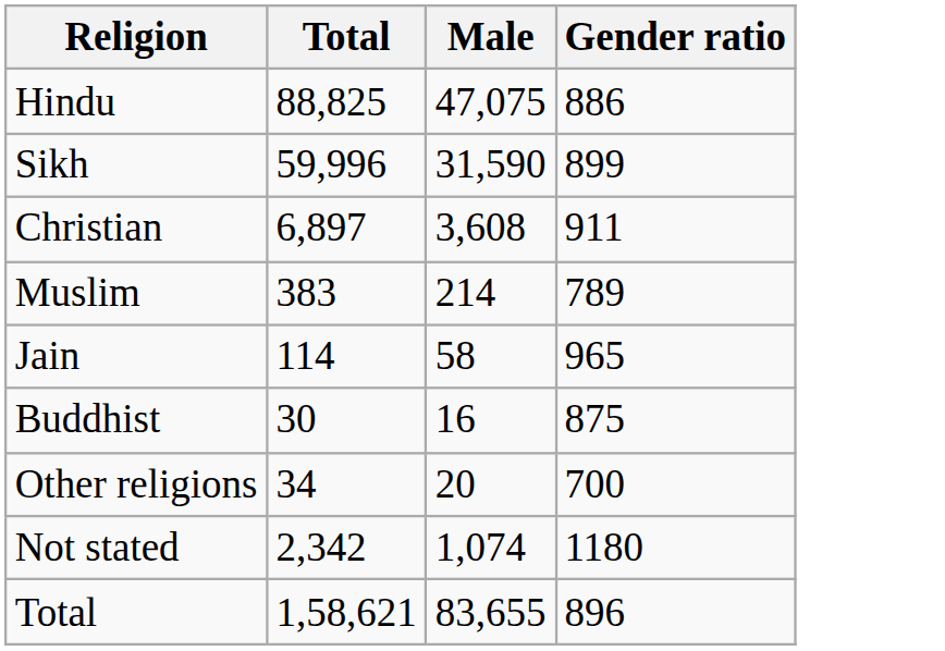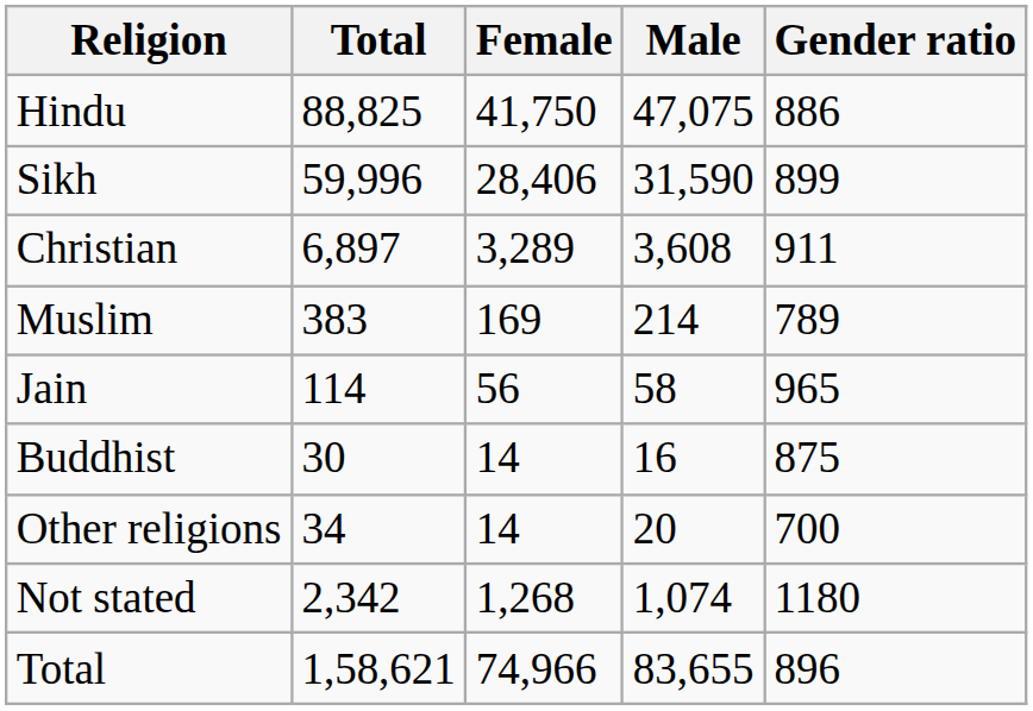+ column: Female | 41,750 | 28,406 | 3,289 | 169 | 56 | 14 | 14 | 1,268 | 74,966
